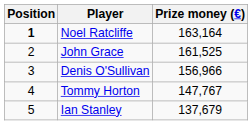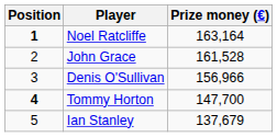John Grace | Prize money (€): 161,525 -> 161,528
Tommy Horton | Position: normal -> bold
Tommy Horton | Prize money (€): 147,767 -> 147,700
